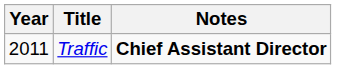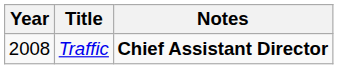Traffic | Year: 2011 -> 2008
